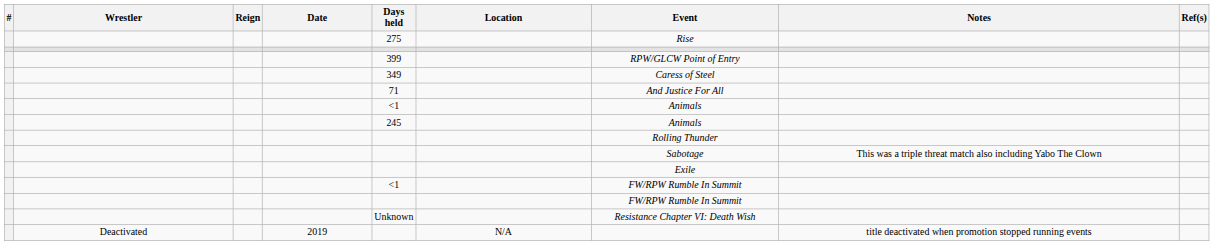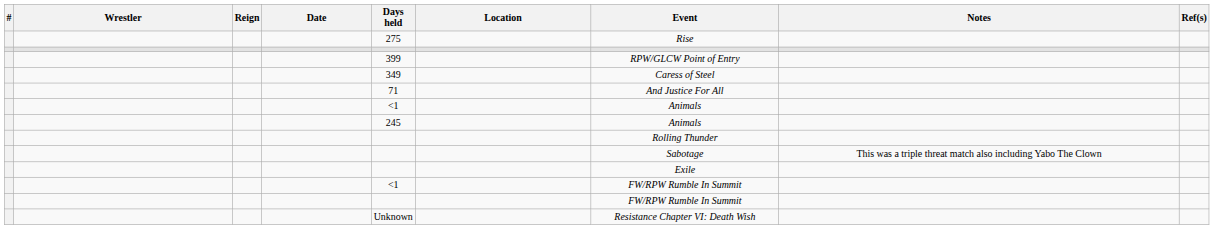- row: Deactivated | 2019 | N/A | title deactivated when promotion stopped running events
